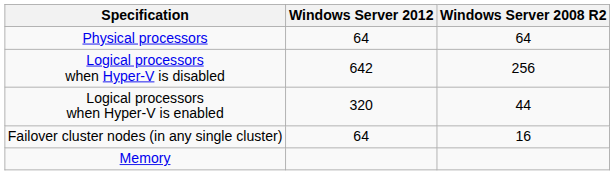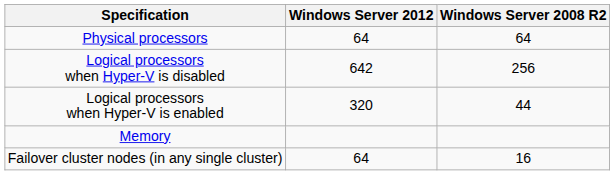rows swapped: Memory <-> Failover cluster nodes (in any single cluster)
